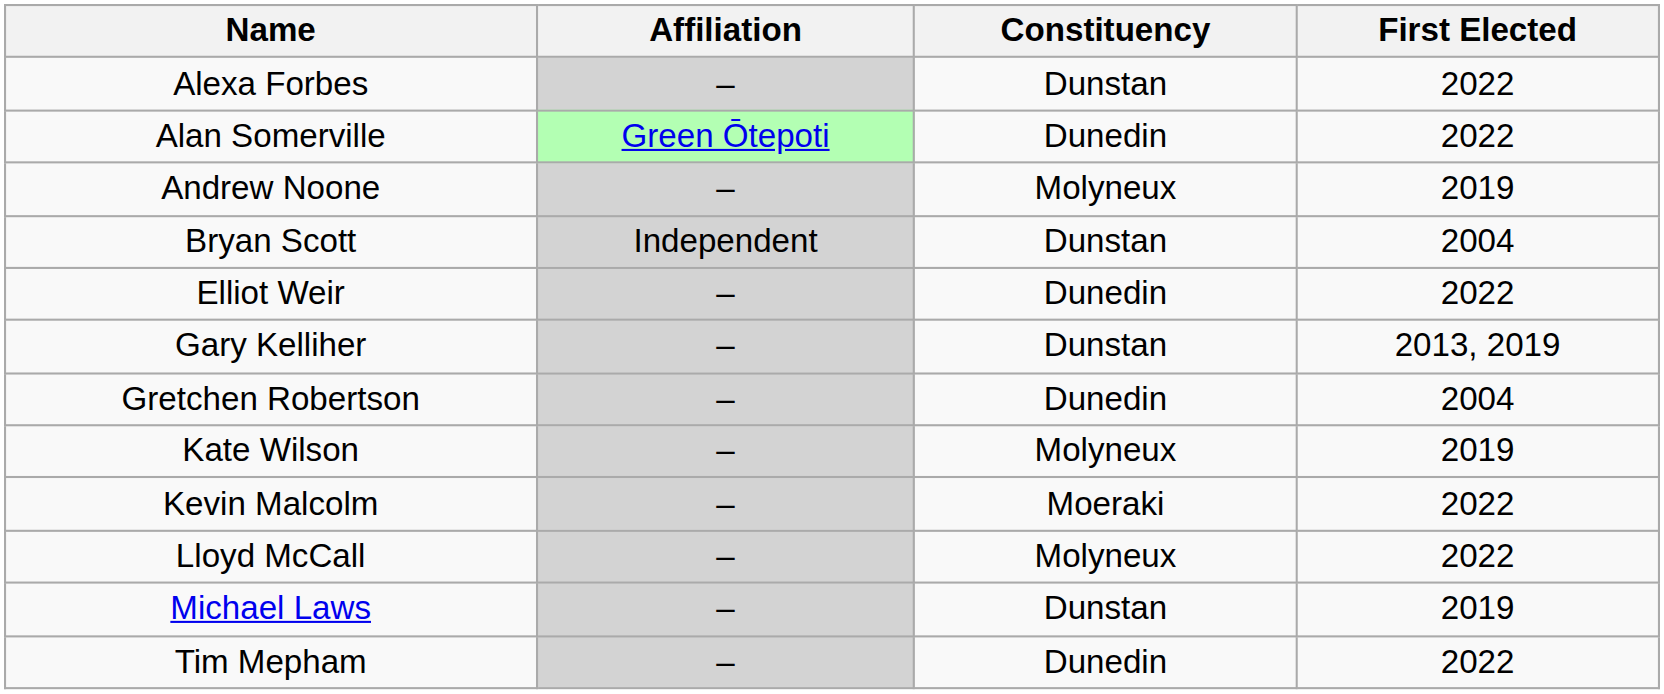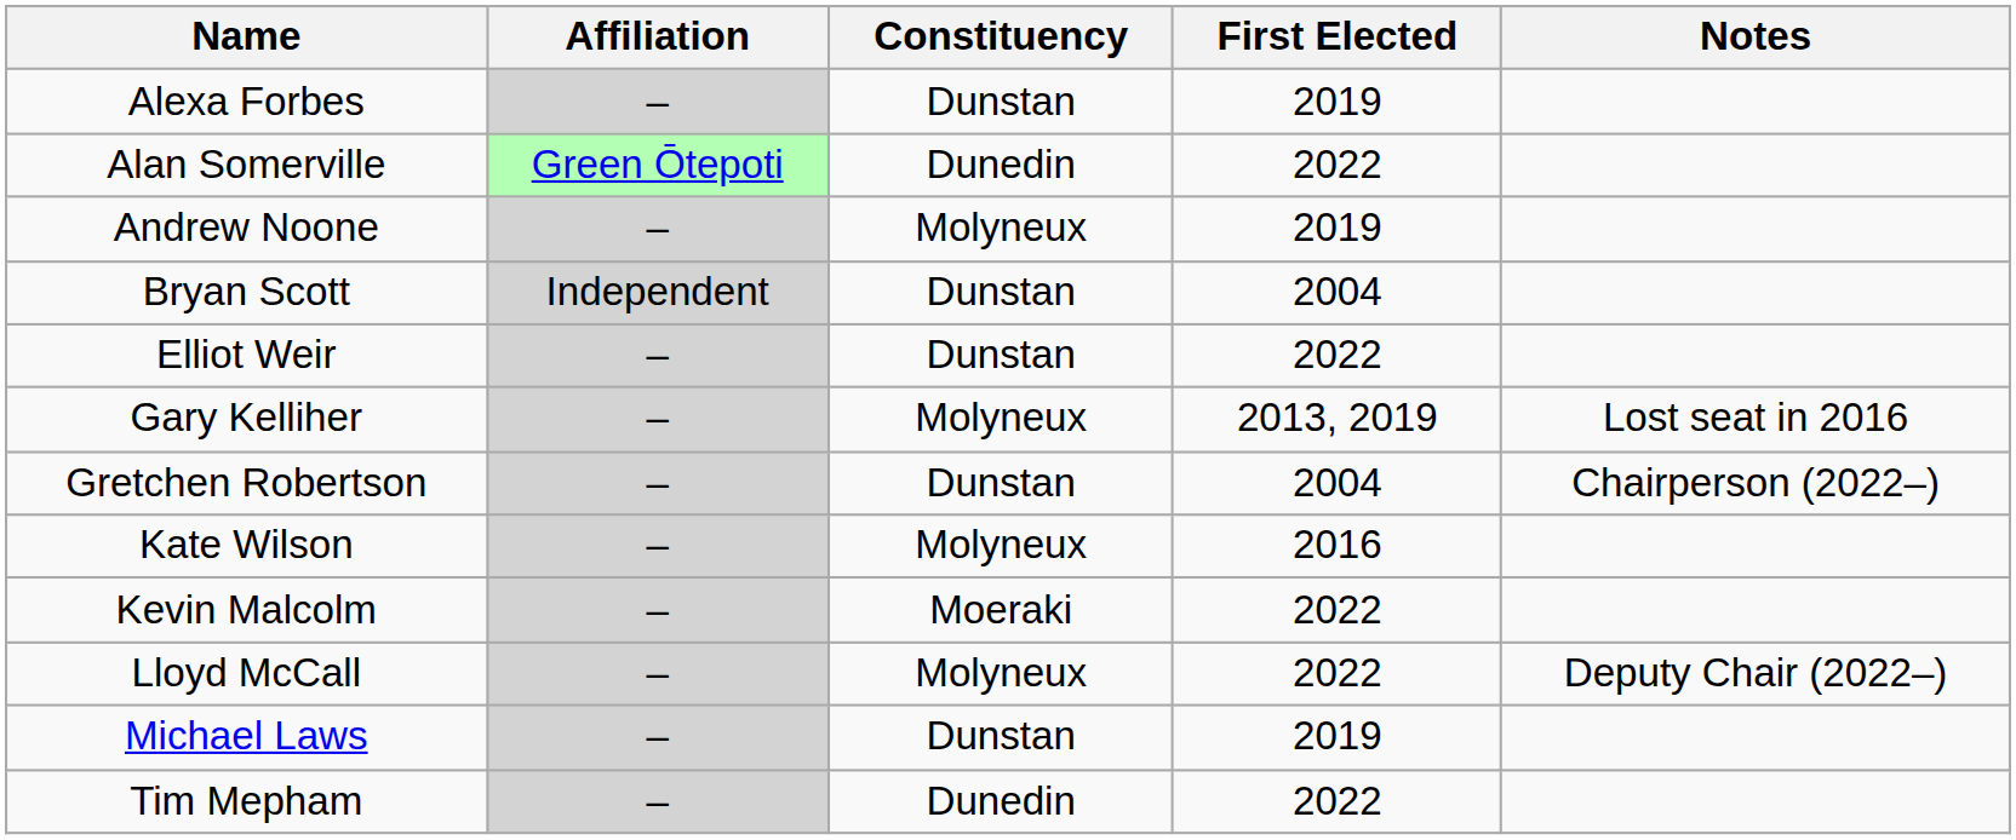+ column: Notes | Lost seat in 2016 | Chairperson (2022–) | Deputy Chair (2022–)
Alexa Forbes | First Elected: 2022 -> 2019
Elliot Weir | Constituency: Dunedin -> Dunstan
Gary Kelliher | Constituency: Dunstan -> Molyneux
Gretchen Robertson | Constituency: Dunedin -> Dunstan
Kate Wilson | First Elected: 2019 -> 2016
